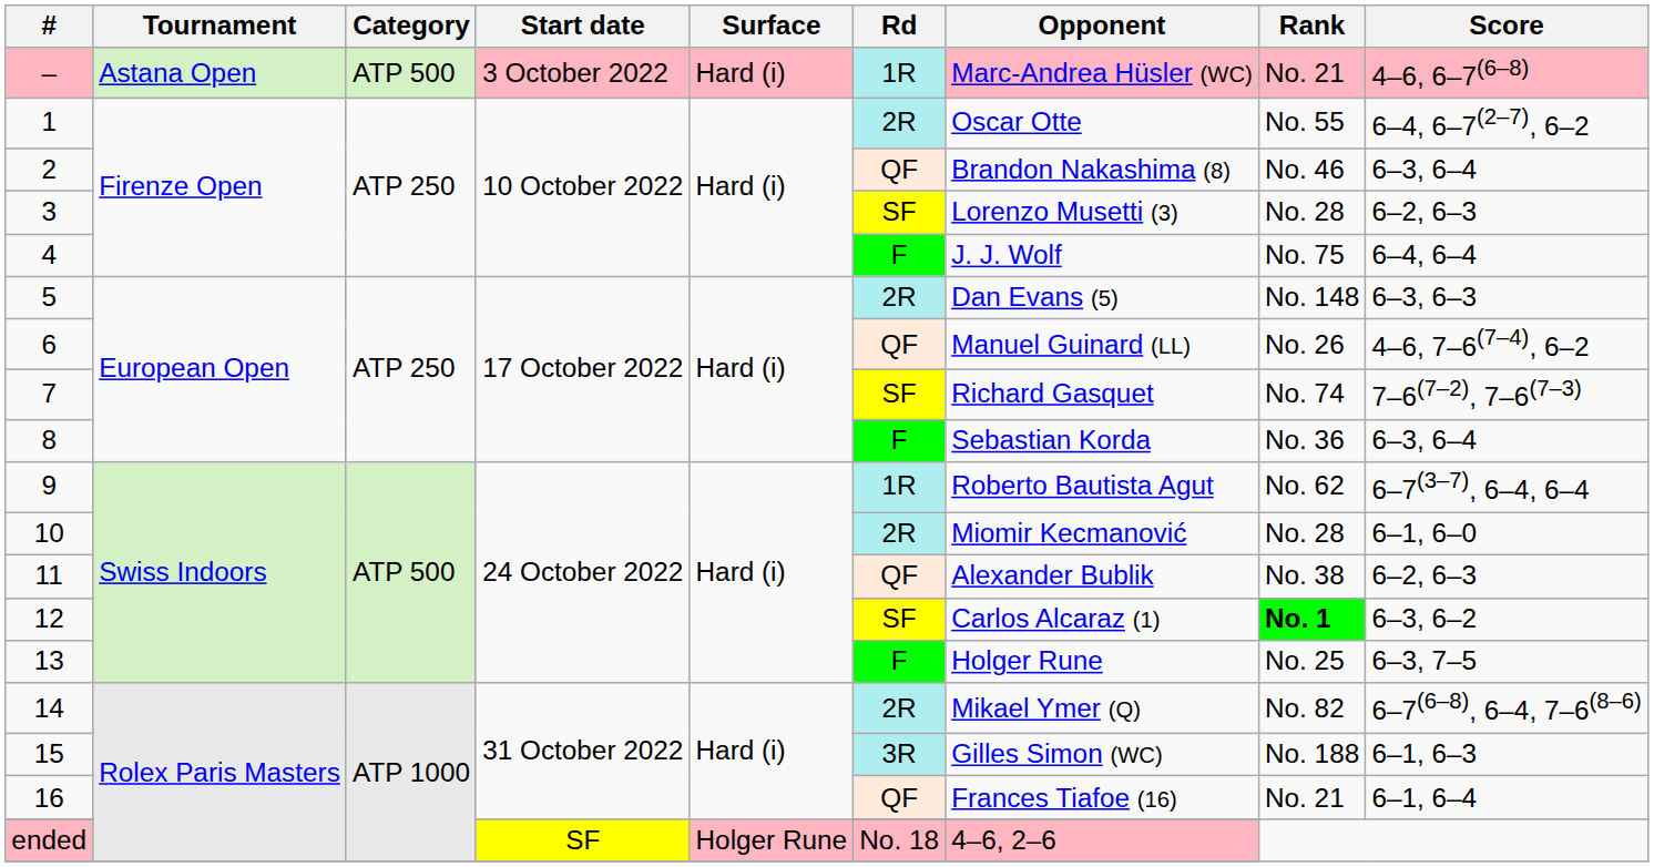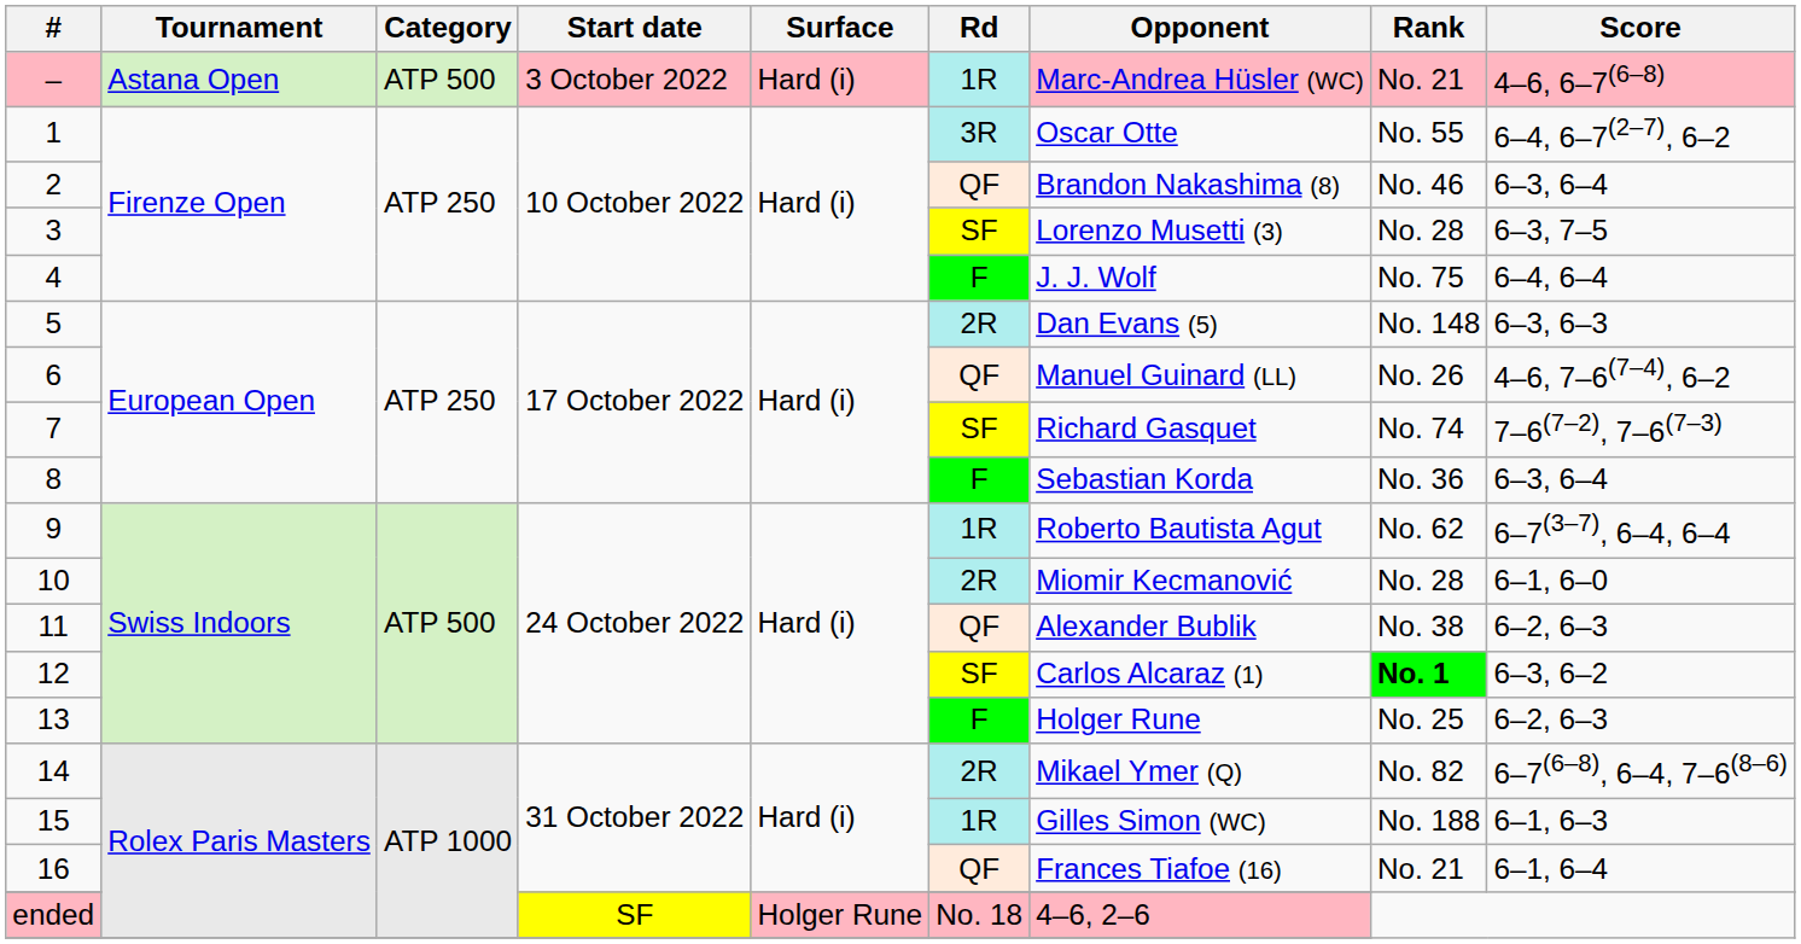1 | Rd: 2R -> 3R
3 | Score: 6–2, 6–3 -> 6–3, 7–5
13 | Score: 6–3, 7–5 -> 6–2, 6–3
15 | Rd: 3R -> 1R
